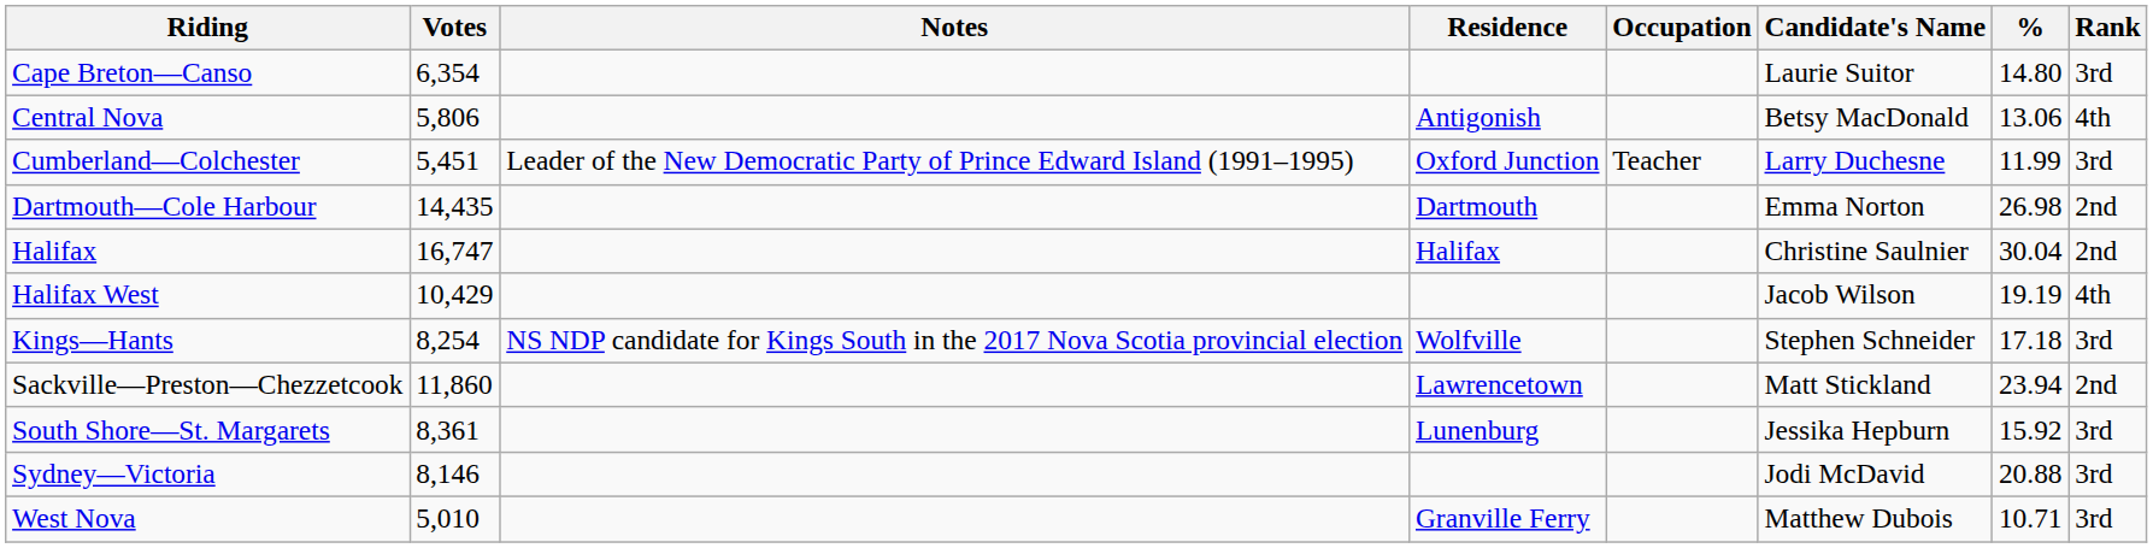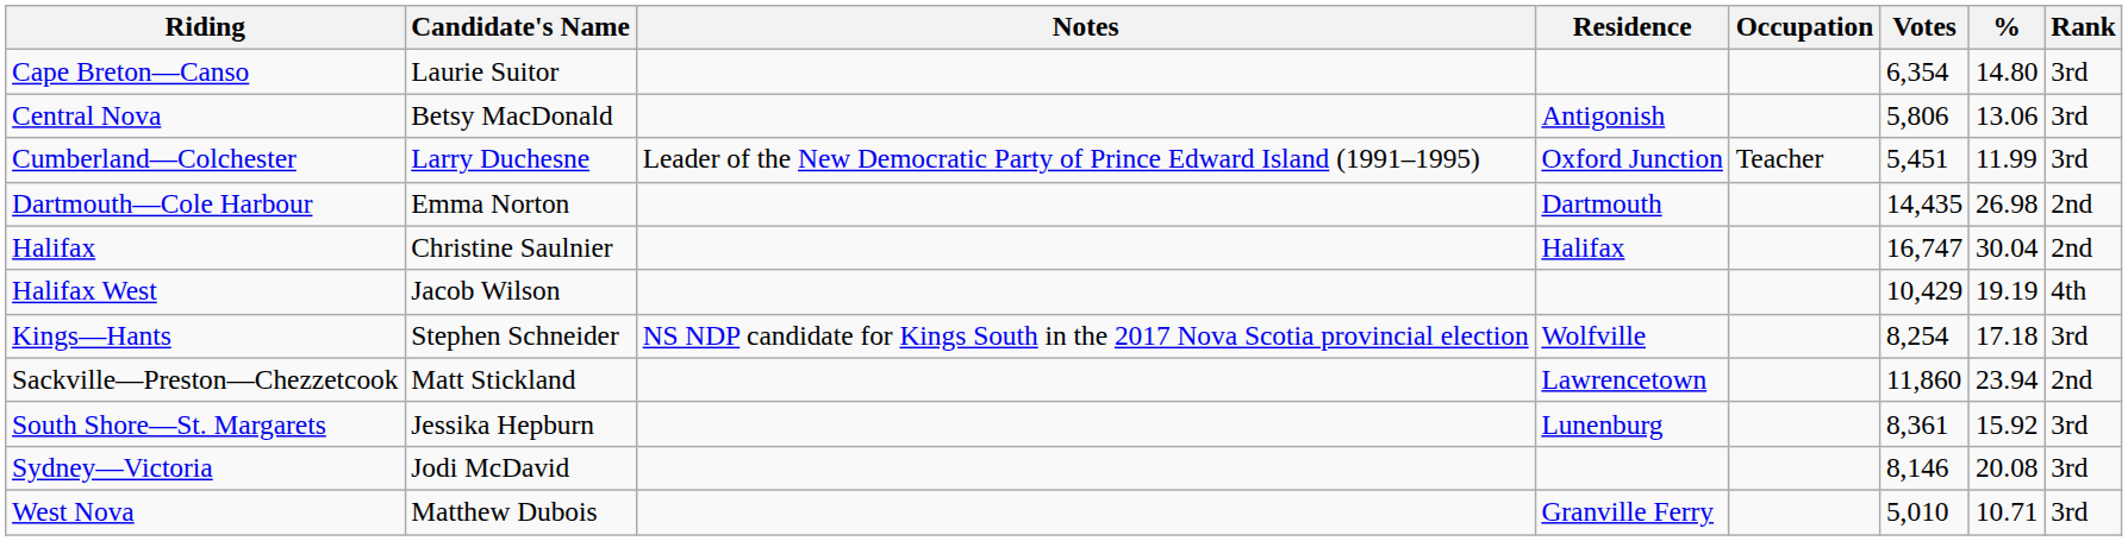columns swapped: Candidate's Name <-> Votes
Central Nova | Rank: 4th -> 3rd
Sydney—Victoria | %: 20.88 -> 20.08
